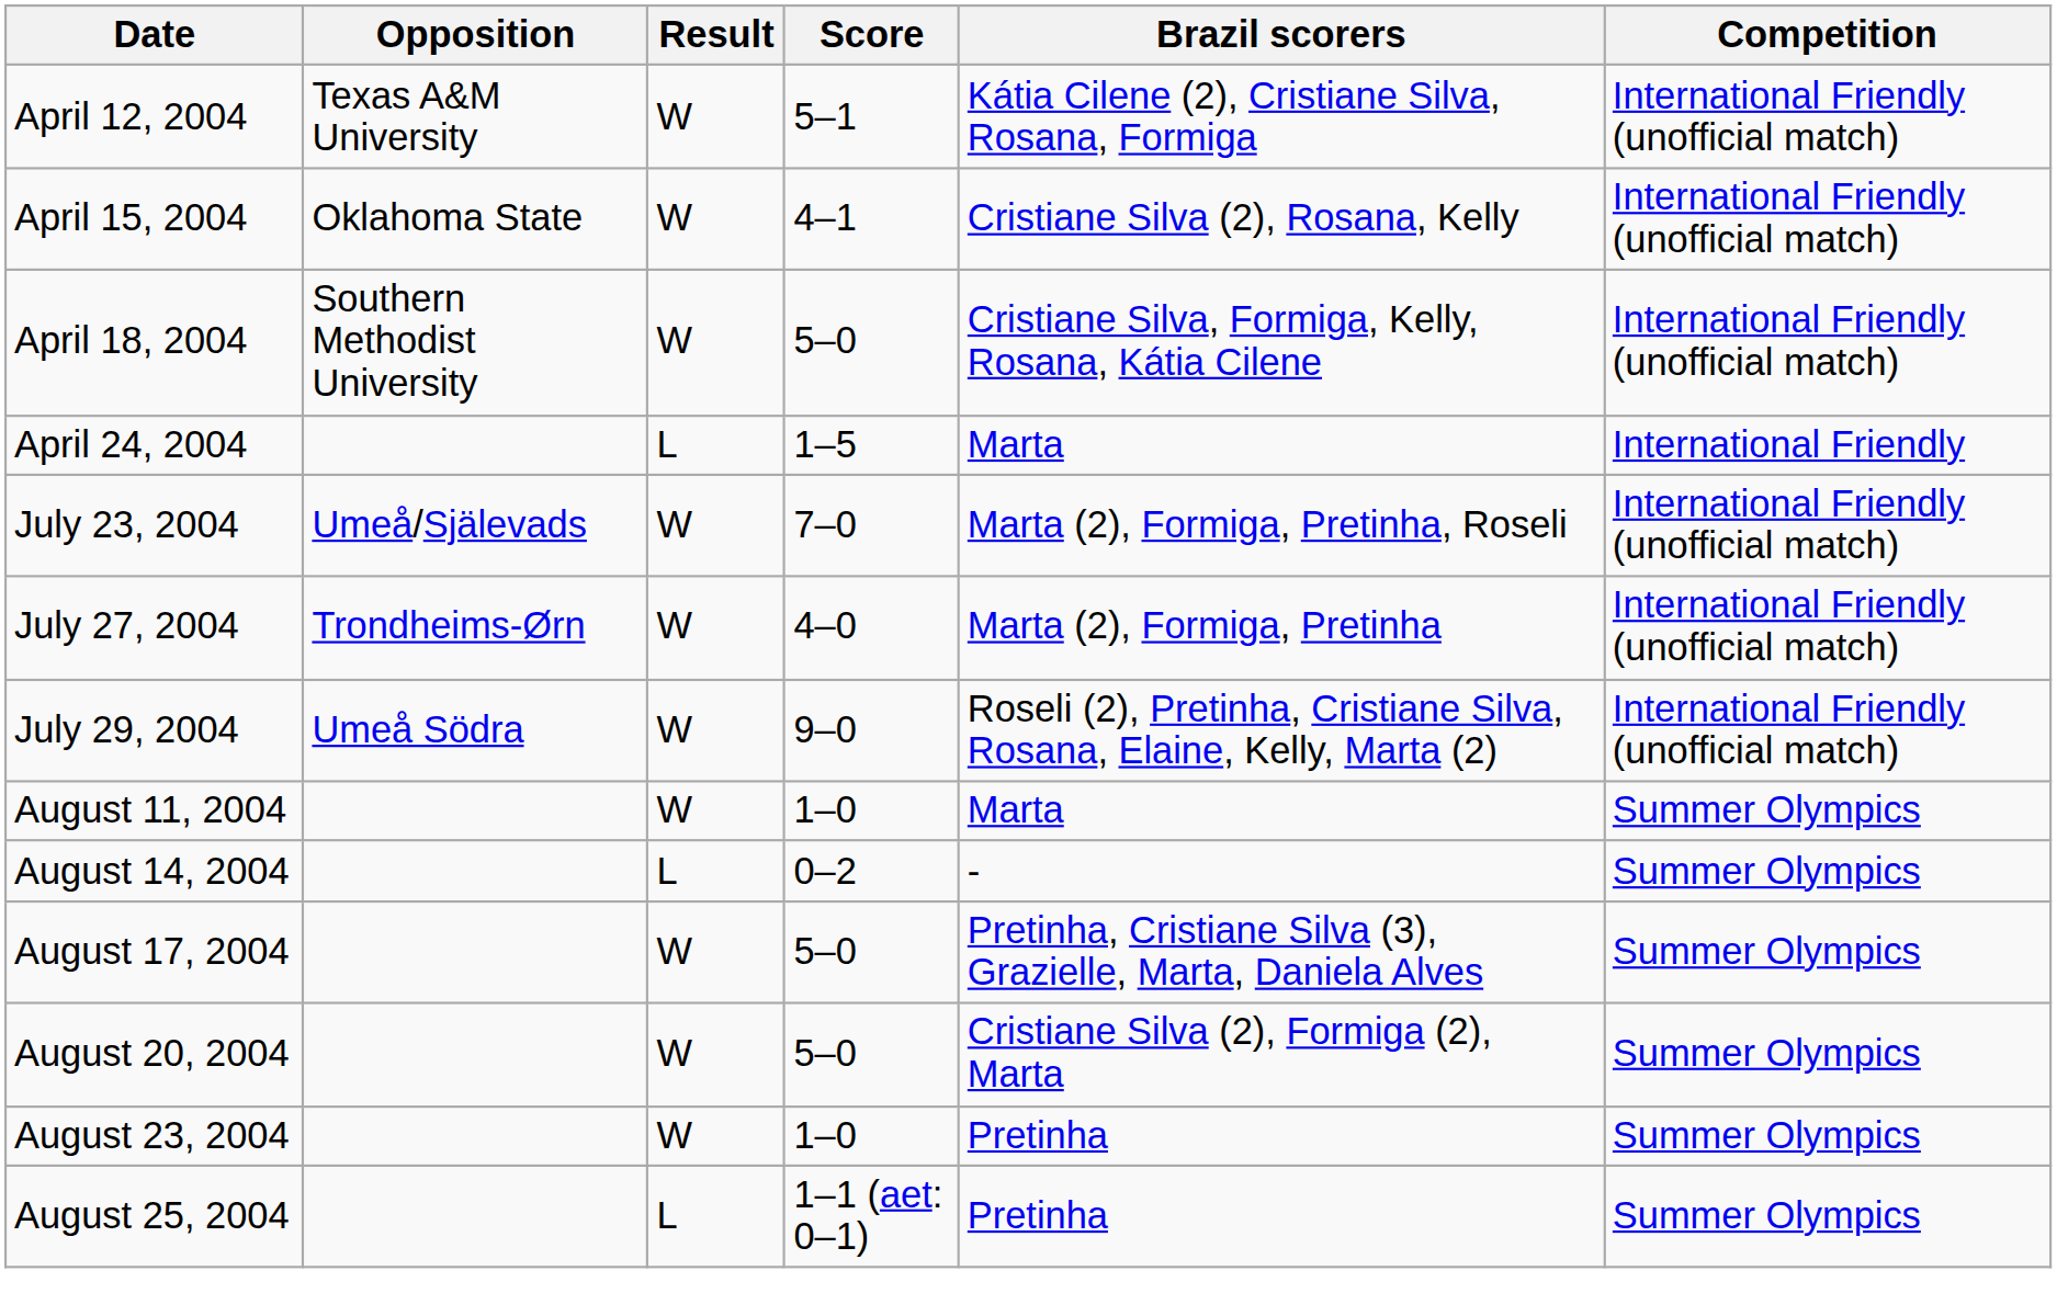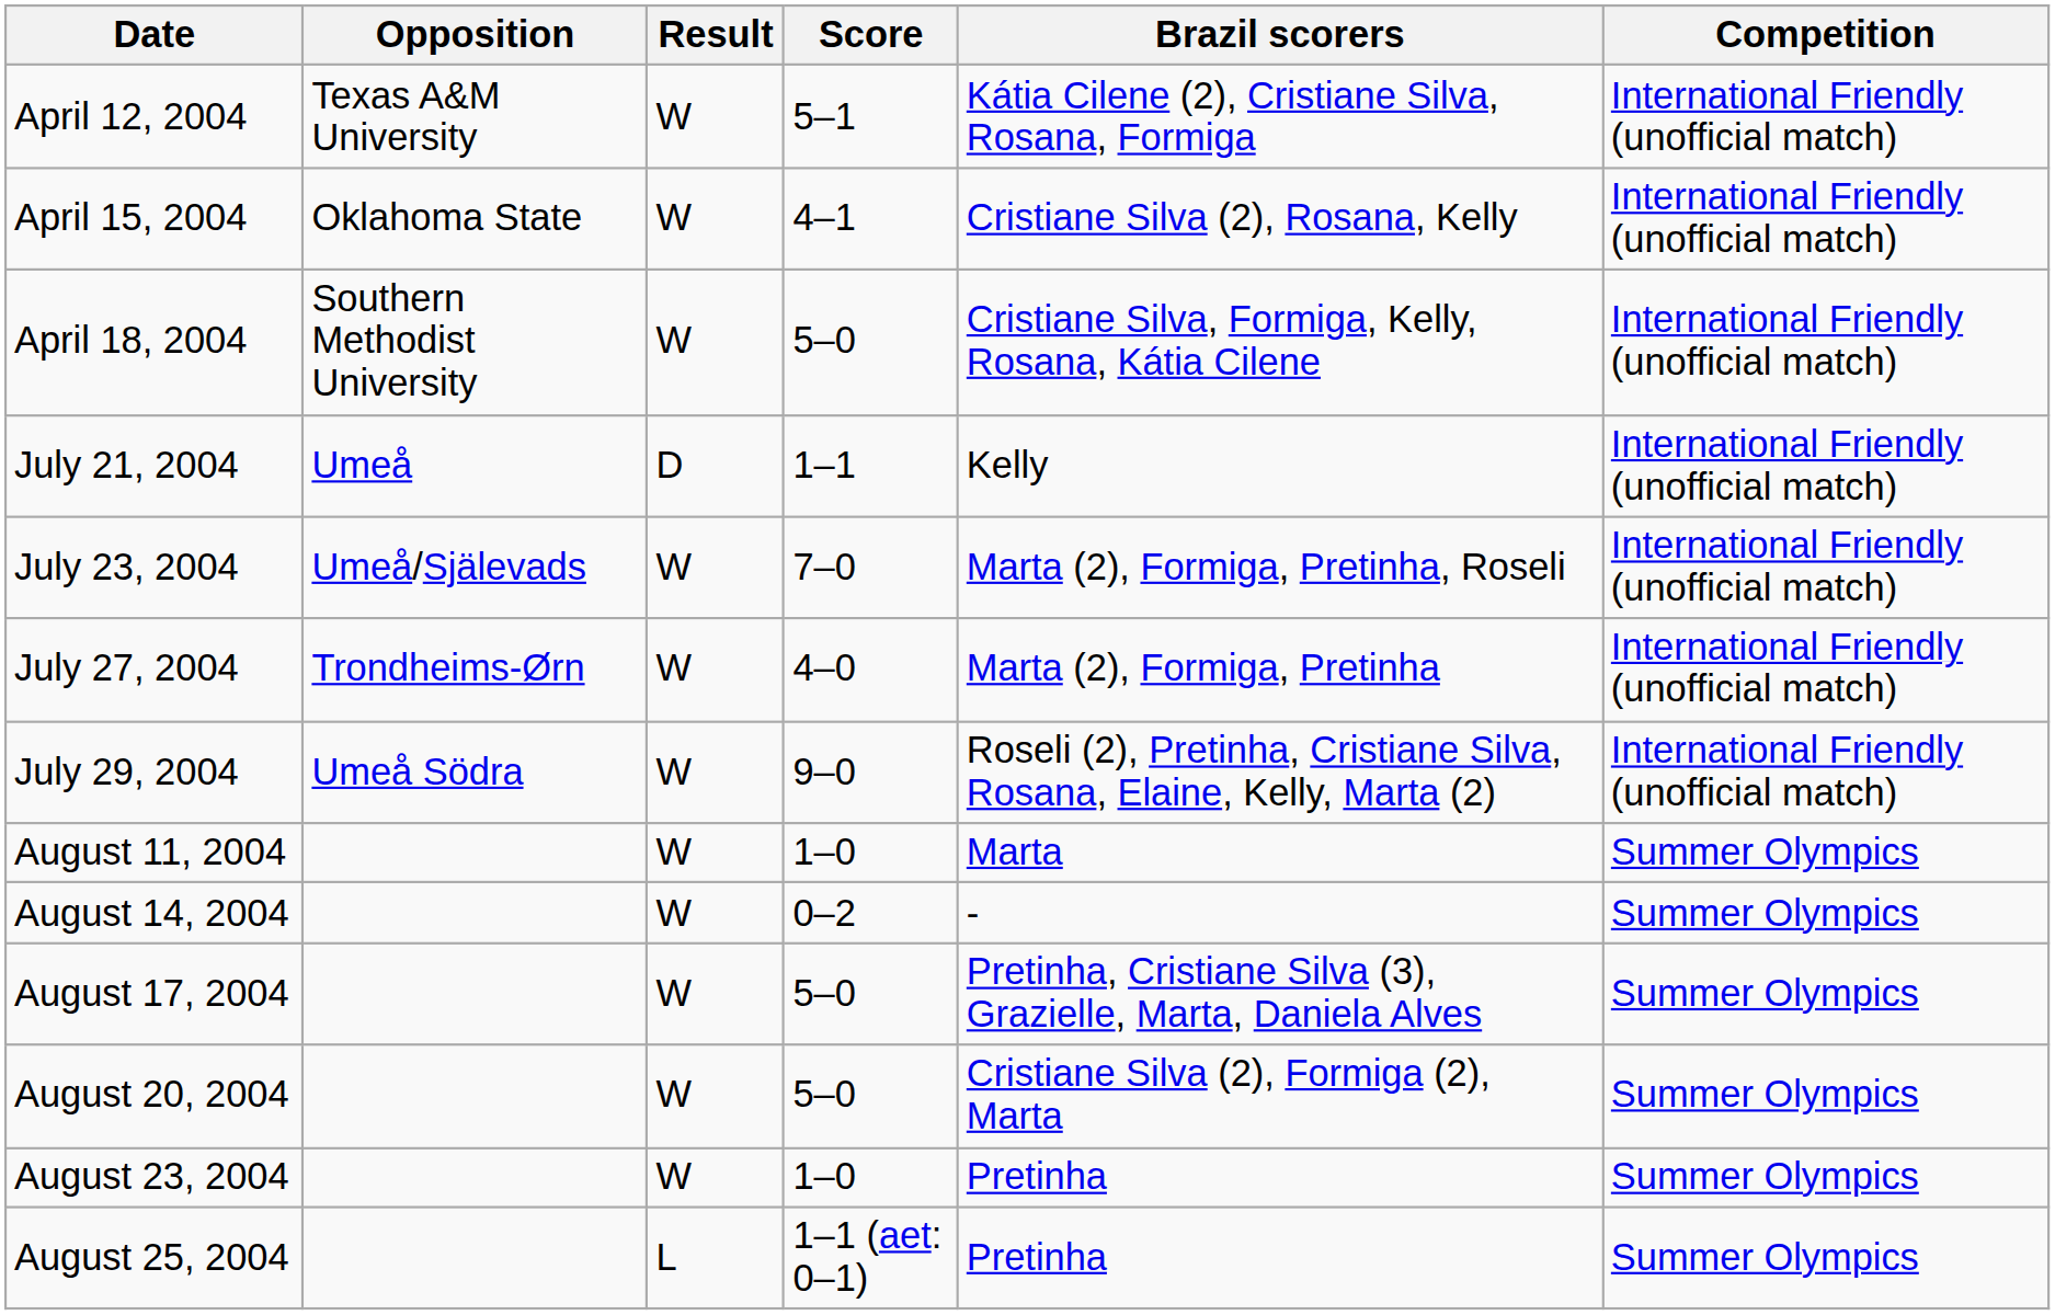- row: April 24, 2004 | L | 1–5 | Marta | International Friendly
+ row: July 21, 2004 | Umeå | D | 1–1 | Kelly | International Friendly (unofficial match)
August 14, 2004 | Result: L -> W
